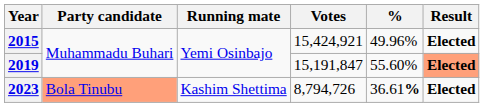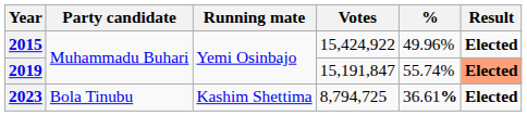2015 | Votes: 15,424,921 -> 15,424,922
2019 | %: 55.60% -> 55.74%
2023 | Party candidate: lightsalmon background -> no background
2023 | Votes: 8,794,726 -> 8,794,725
